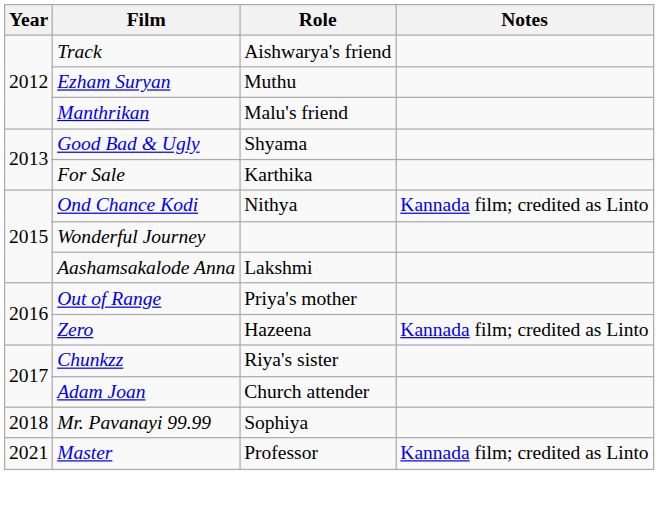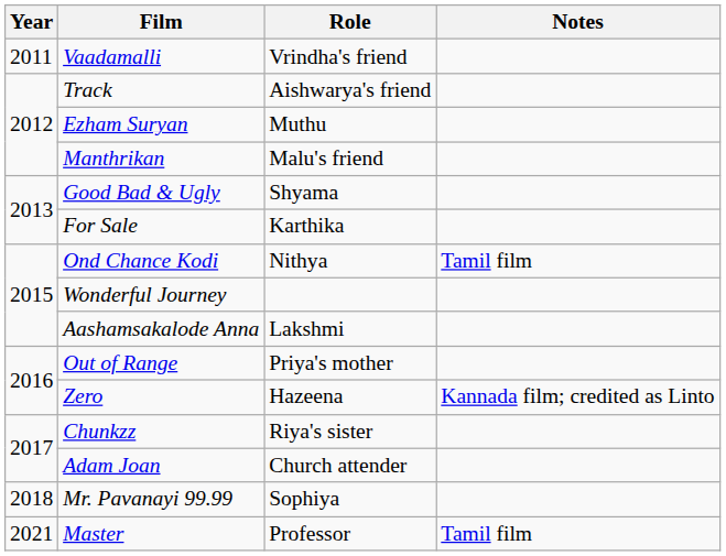+ row: 2011 | Vaadamalli | Vrindha's friend
Ond Chance Kodi | Notes: Kannada film; credited as Linto -> Tamil film
Master | Notes: Kannada film; credited as Linto -> Tamil film
